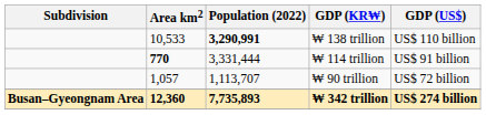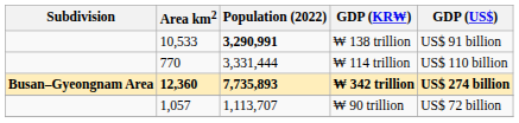₩ 138 trillion | GDP (US$): US$ 110 billion -> US$ 91 billion
₩ 114 trillion | Area km2: bold -> normal
₩ 114 trillion | GDP (US$): US$ 91 billion -> US$ 110 billion
rows swapped: ₩ 90 trillion <-> ₩ 342 trillion
